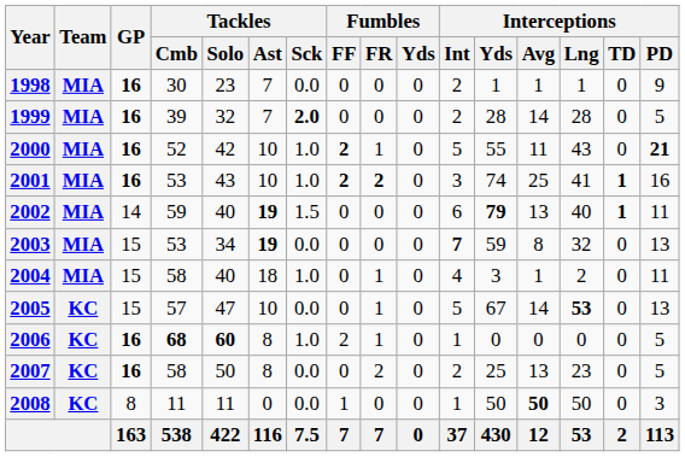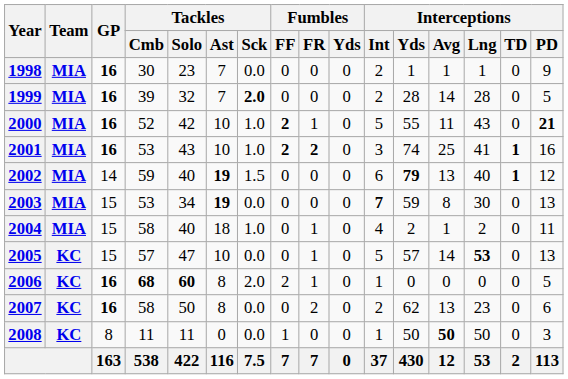2002 | Interceptions / PD: 11 -> 12
2003 | Interceptions / Lng: 32 -> 30
2004 | Interceptions / Yds: 3 -> 2
2005 | Interceptions / Yds: 67 -> 57
2006 | Tackles / Sck: 1.0 -> 2.0
2007 | Interceptions / Yds: 25 -> 62
2007 | Interceptions / PD: 5 -> 6
